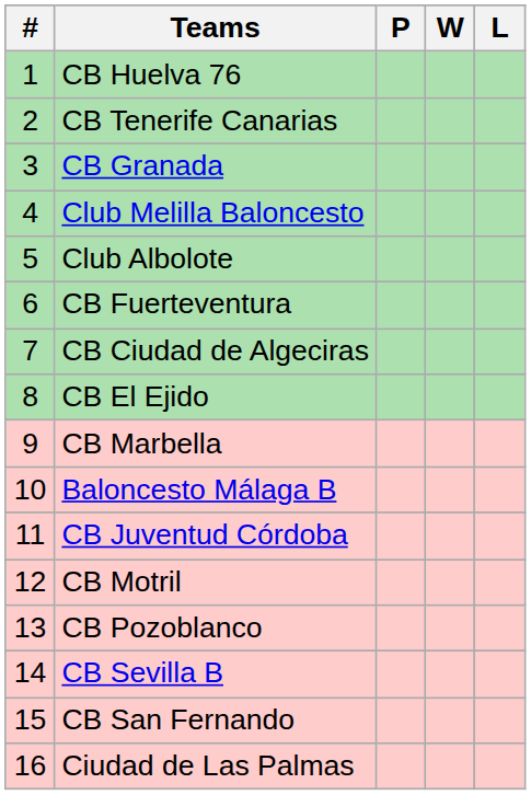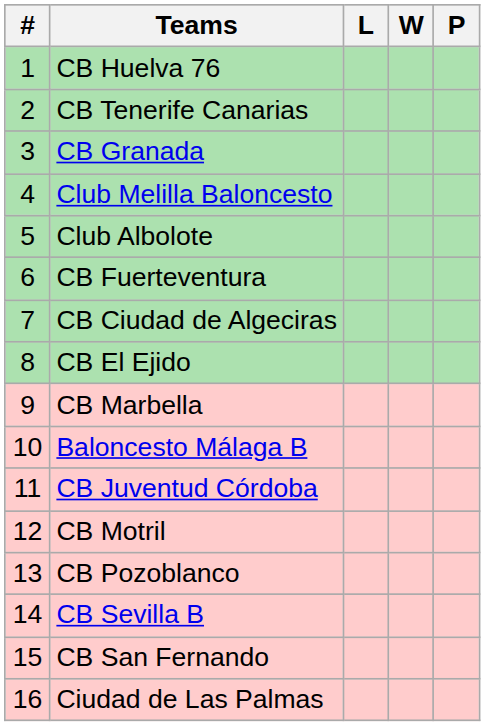columns swapped: P <-> L
